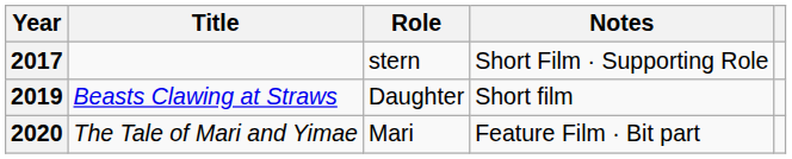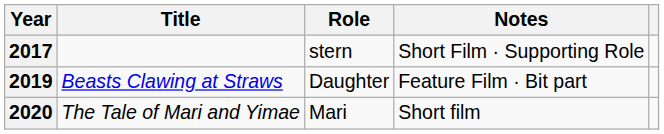2019 | Notes: Short film -> Feature Film · Bit part
2020 | Notes: Feature Film · Bit part -> Short film
